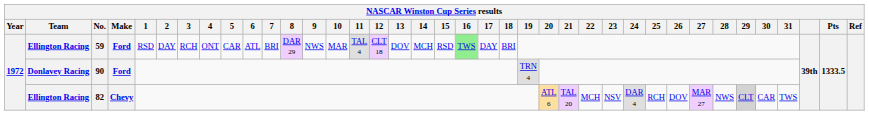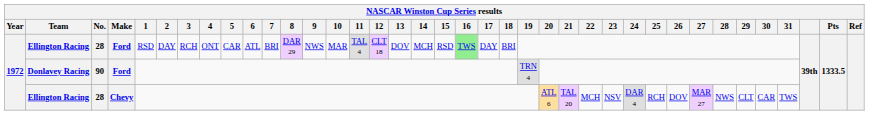Ellington Racing / Ford | No.: 59 -> 28
Ellington Racing / Chevy | No.: 82 -> 28
Ellington Racing / Chevy | 29: lightgrey background -> no background
